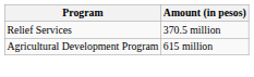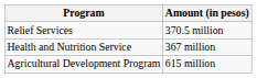+ row: Health and Nutrition Service | 367 million
